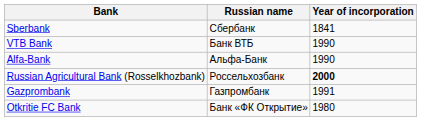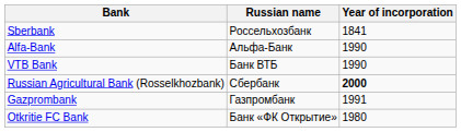Sberbank | Russian name: Сбербанк -> Россельхозбанк
rows swapped: VTB Bank <-> Alfa-Bank
Russian Agricultural Bank (Rosselkhozbank) | Russian name: Россельхозбанк -> Сбербанк
